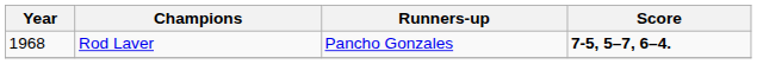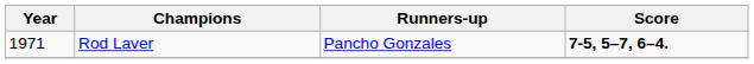Rod Laver | Year: 1968 -> 1971
